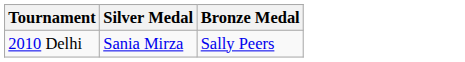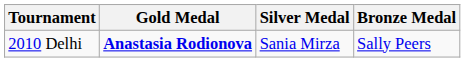+ column: Gold Medal | Anastasia Rodionova
